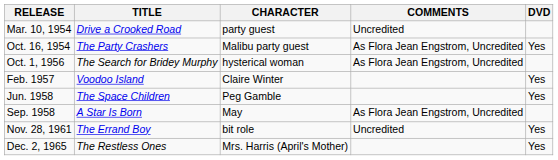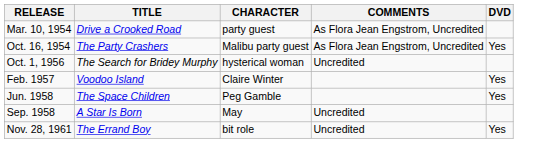Mar. 10, 1954 | COMMENTS: Uncredited -> As Flora Jean Engstrom, Uncredited
Oct. 1, 1956 | COMMENTS: As Flora Jean Engstrom, Uncredited -> Uncredited
Sep. 1958 | COMMENTS: As Flora Jean Engstrom, Uncredited -> Uncredited
- row: Dec. 2, 1965 | The Restless Ones | Mrs. Harris (April's Mother) | Yes
